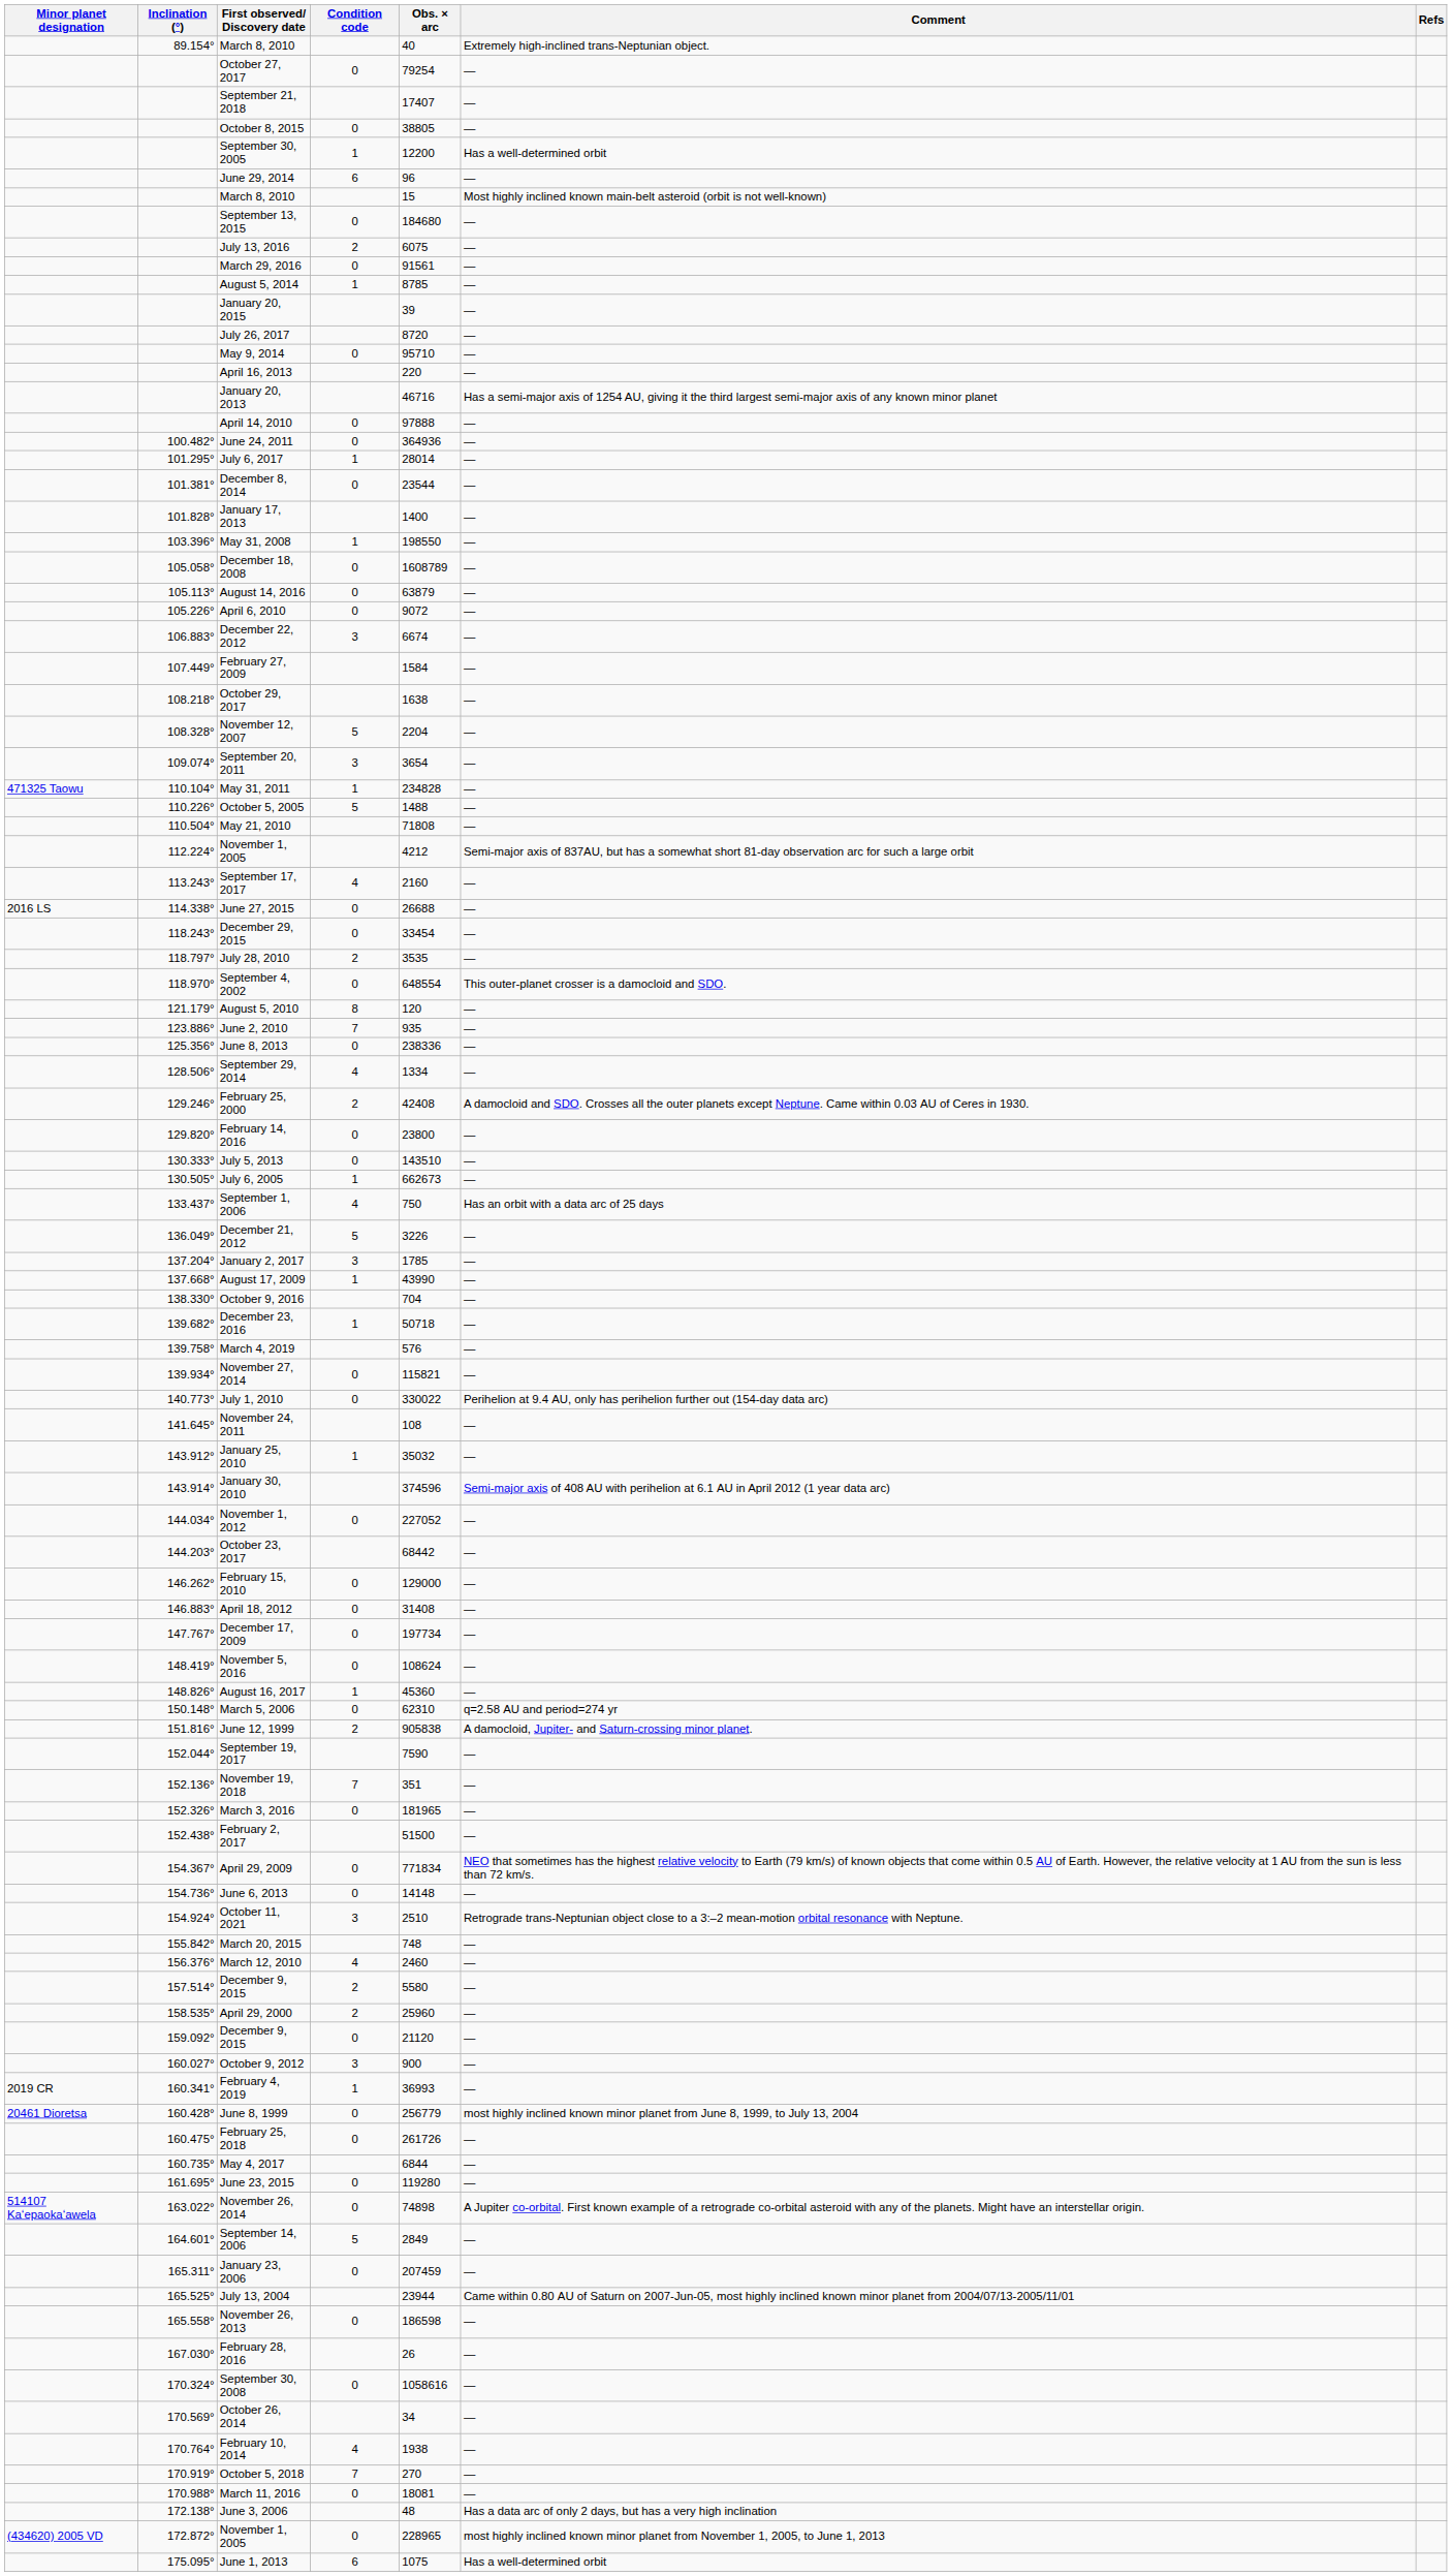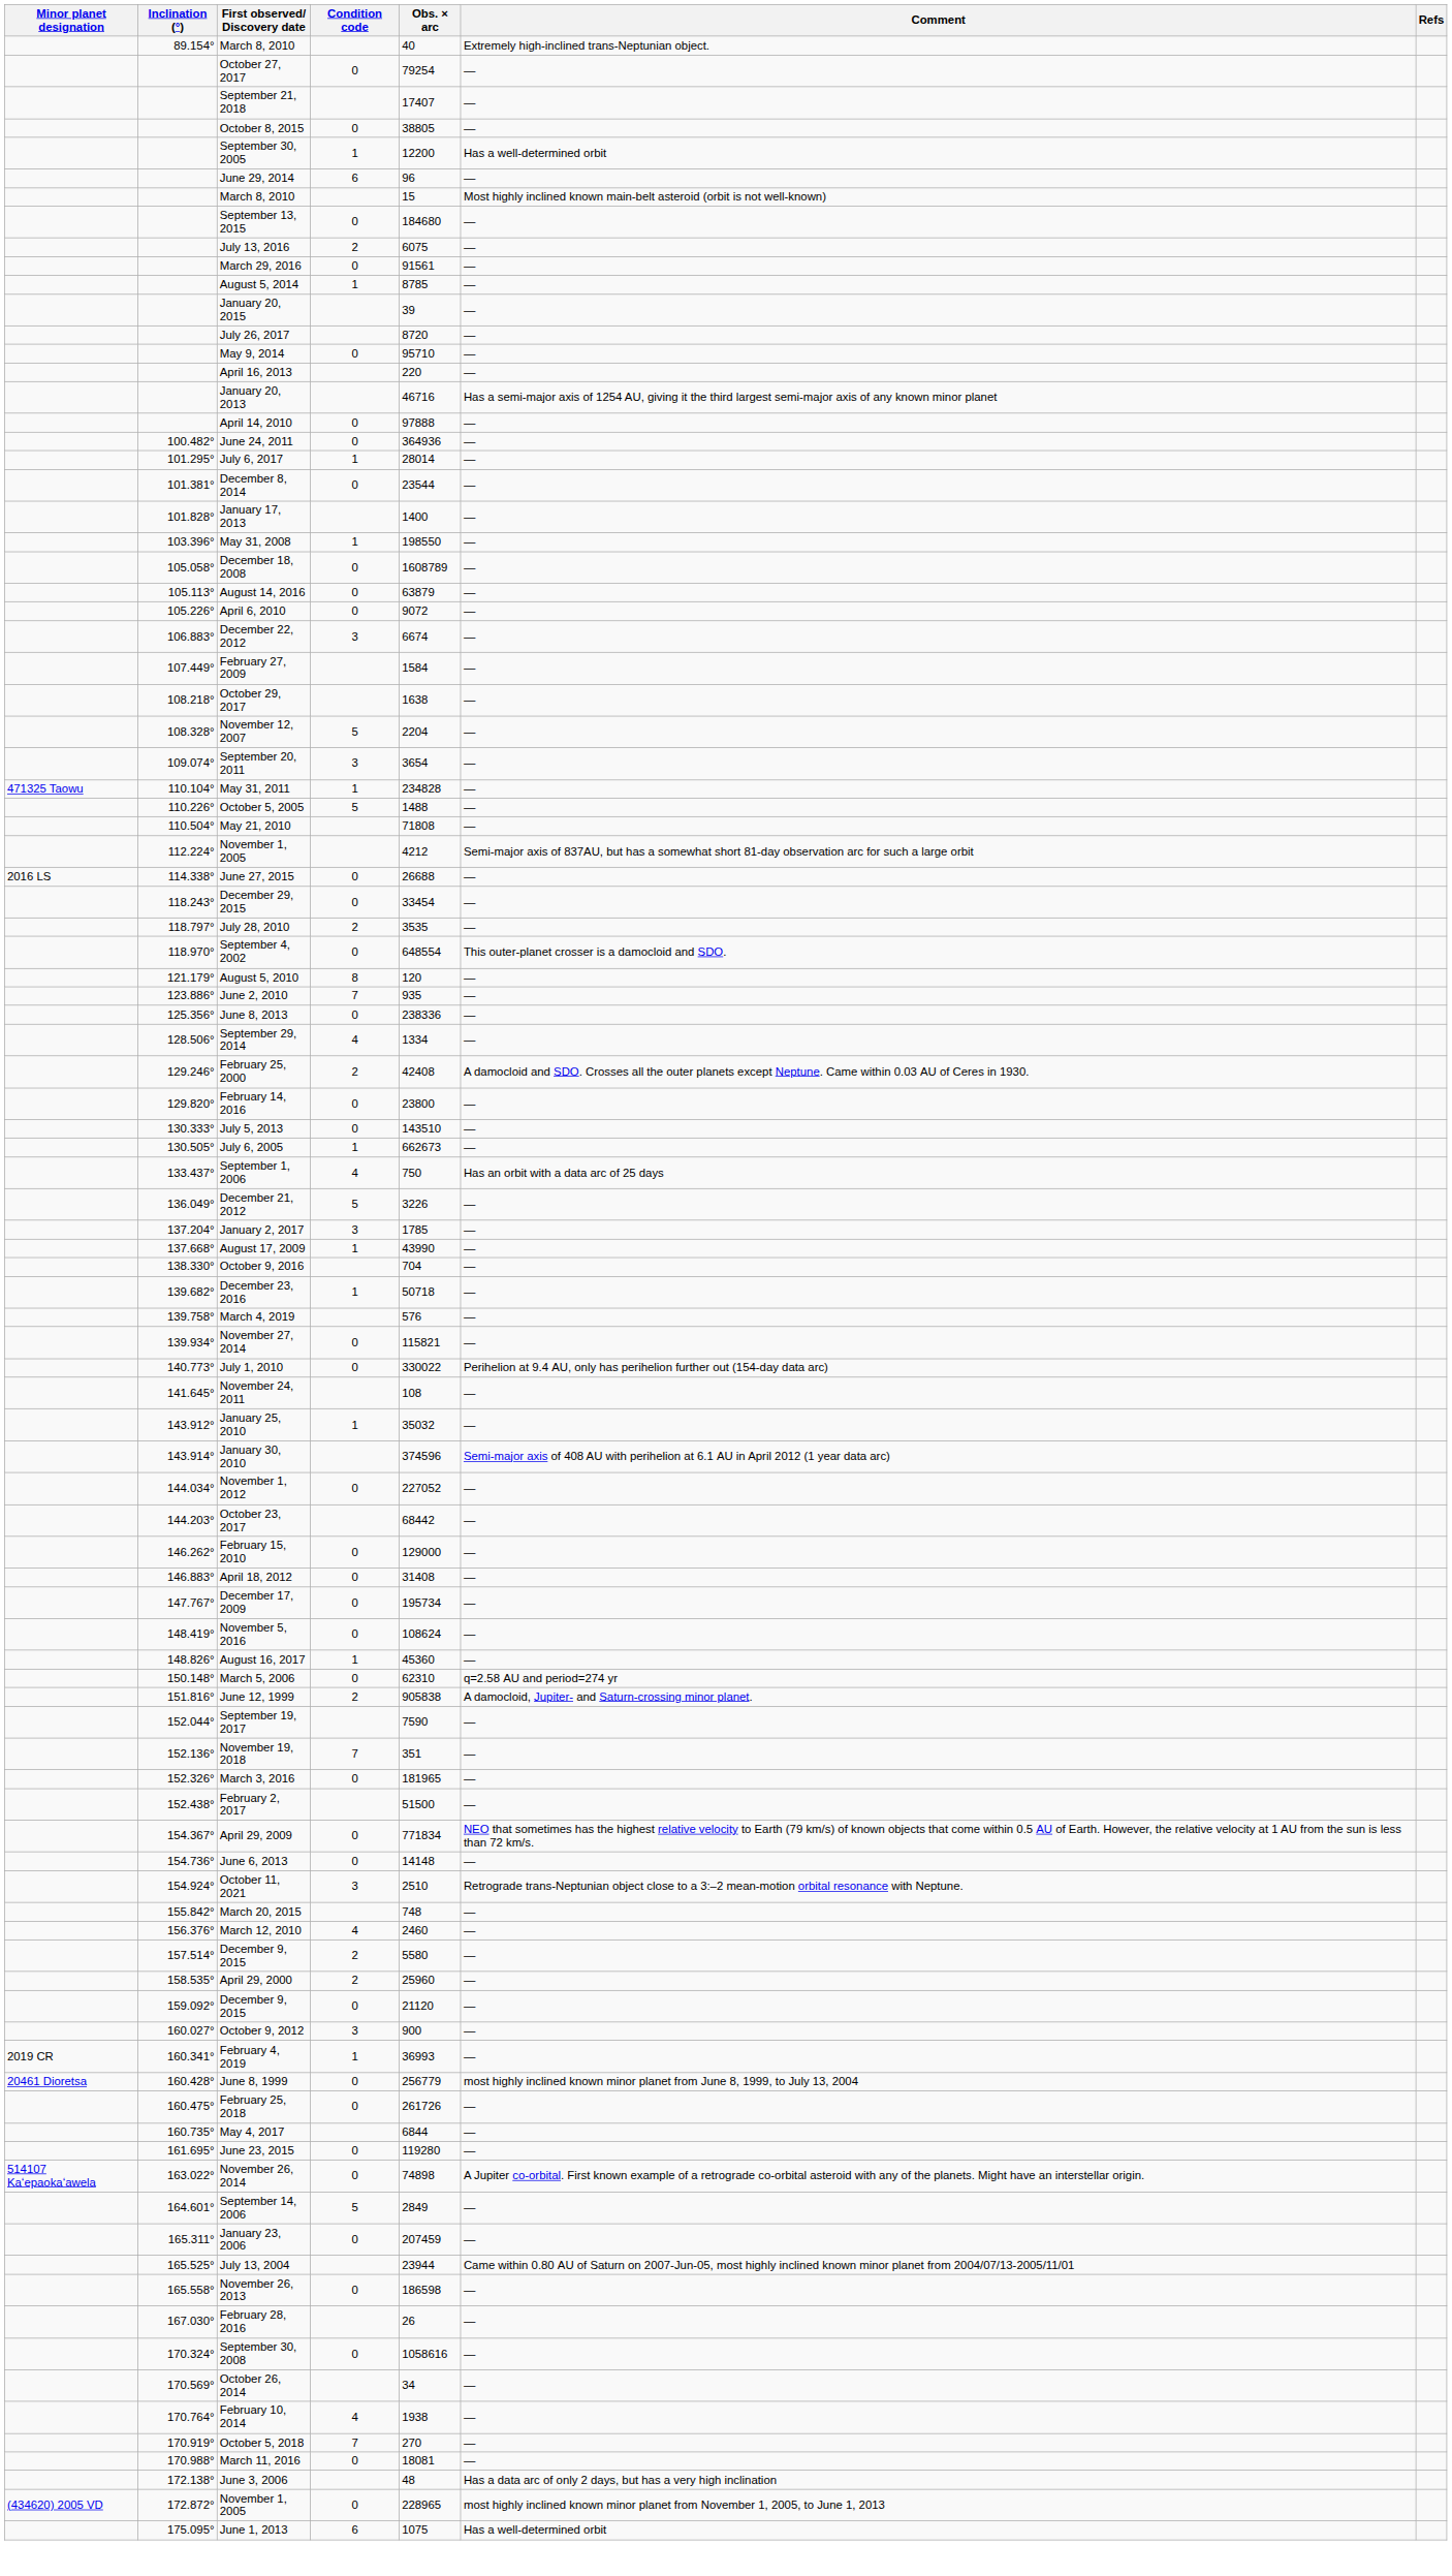- row: 113.243° | September 17, 2017 | 4 | 2160 | —
December 17, 2009 | Obs. × arc: 197734 -> 195734
